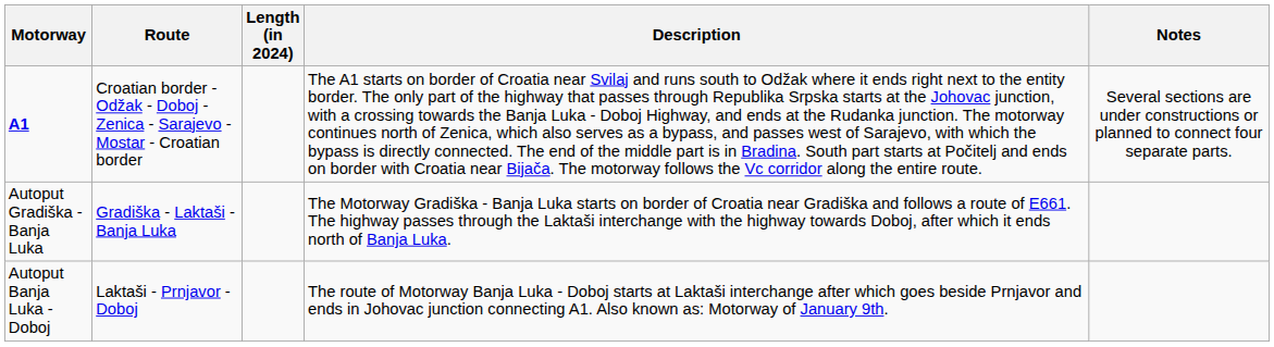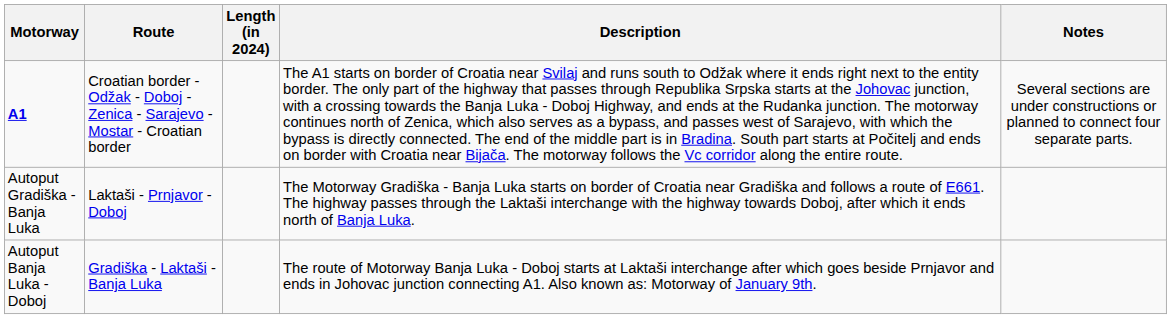Autoput Gradiška - Banja Luka | Route: Gradiška - Laktaši - Banja Luka -> Laktaši - Prnjavor - Doboj
Autoput Banja Luka - Doboj | Route: Laktaši - Prnjavor - Doboj -> Gradiška - Laktaši - Banja Luka
